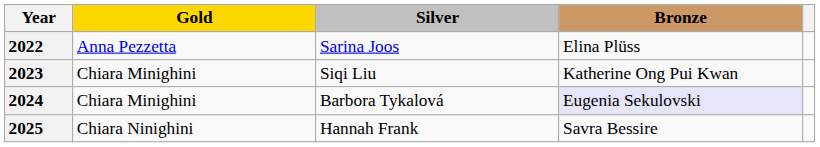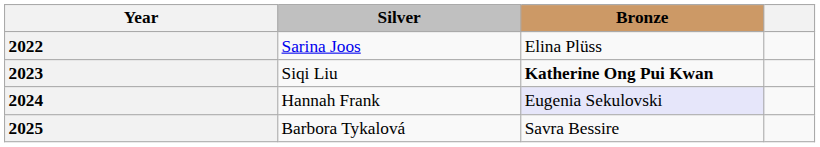- column: Gold | Anna Pezzetta | Chiara Minighini | Chiara Minighini | Chiara Ninighini
2023 | Bronze: normal -> bold
2024 | Silver: Barbora Tykalová -> Hannah Frank
2025 | Silver: Hannah Frank -> Barbora Tykalová
